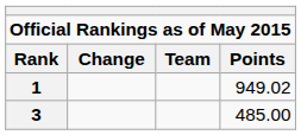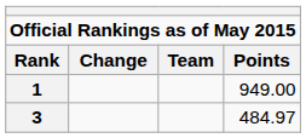1 | Points: 949.02 -> 949.00
3 | Points: 485.00 -> 484.97
